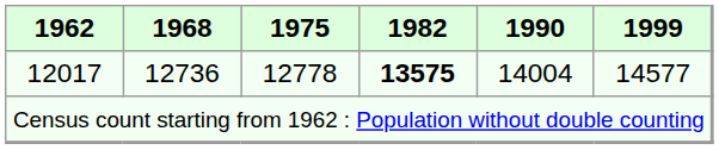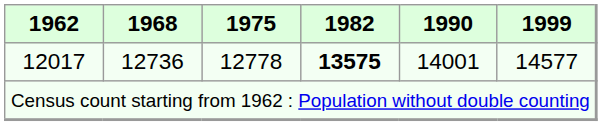12017 | 1990: 14004 -> 14001
